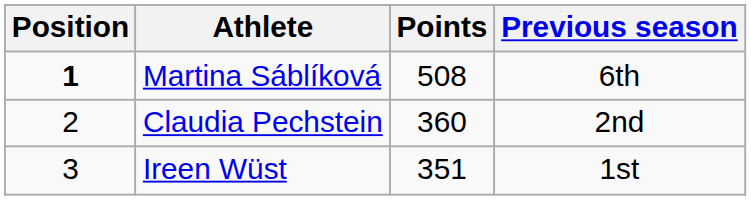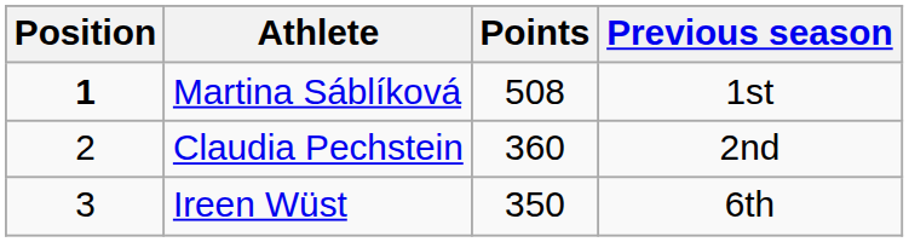Martina Sáblíková | Previous season: 6th -> 1st
Ireen Wüst | Points: 351 -> 350
Ireen Wüst | Previous season: 1st -> 6th
